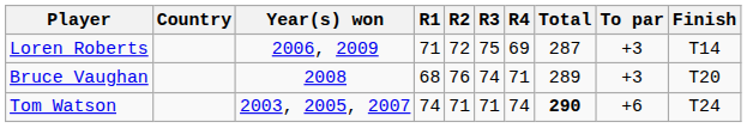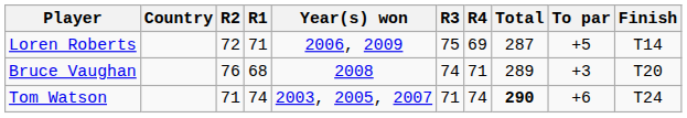columns swapped: Year(s) won <-> R2
Loren Roberts | To par: +3 -> +5
